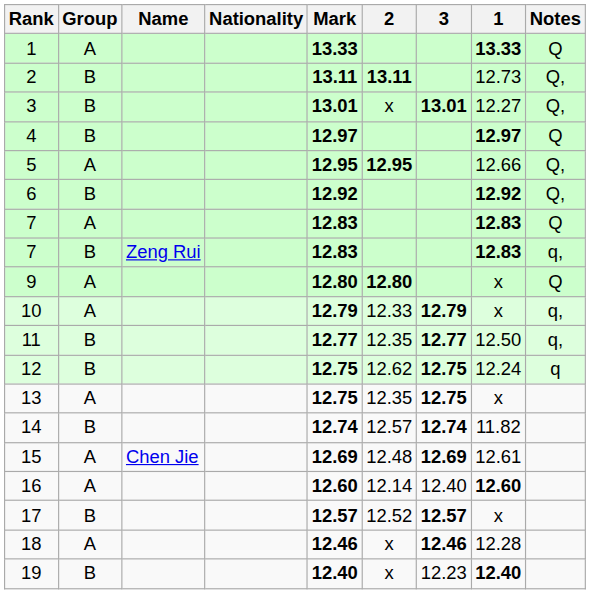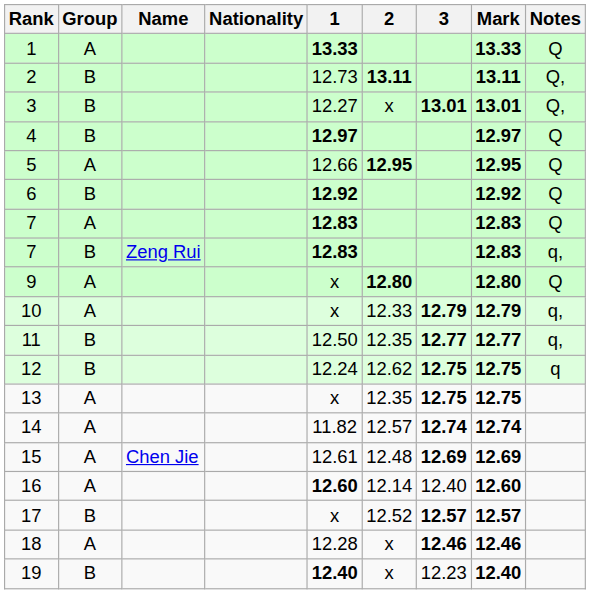columns swapped: 1 <-> Mark
5 | Notes: Q, -> Q
6 | Notes: Q, -> Q
14 | Group: B -> A
